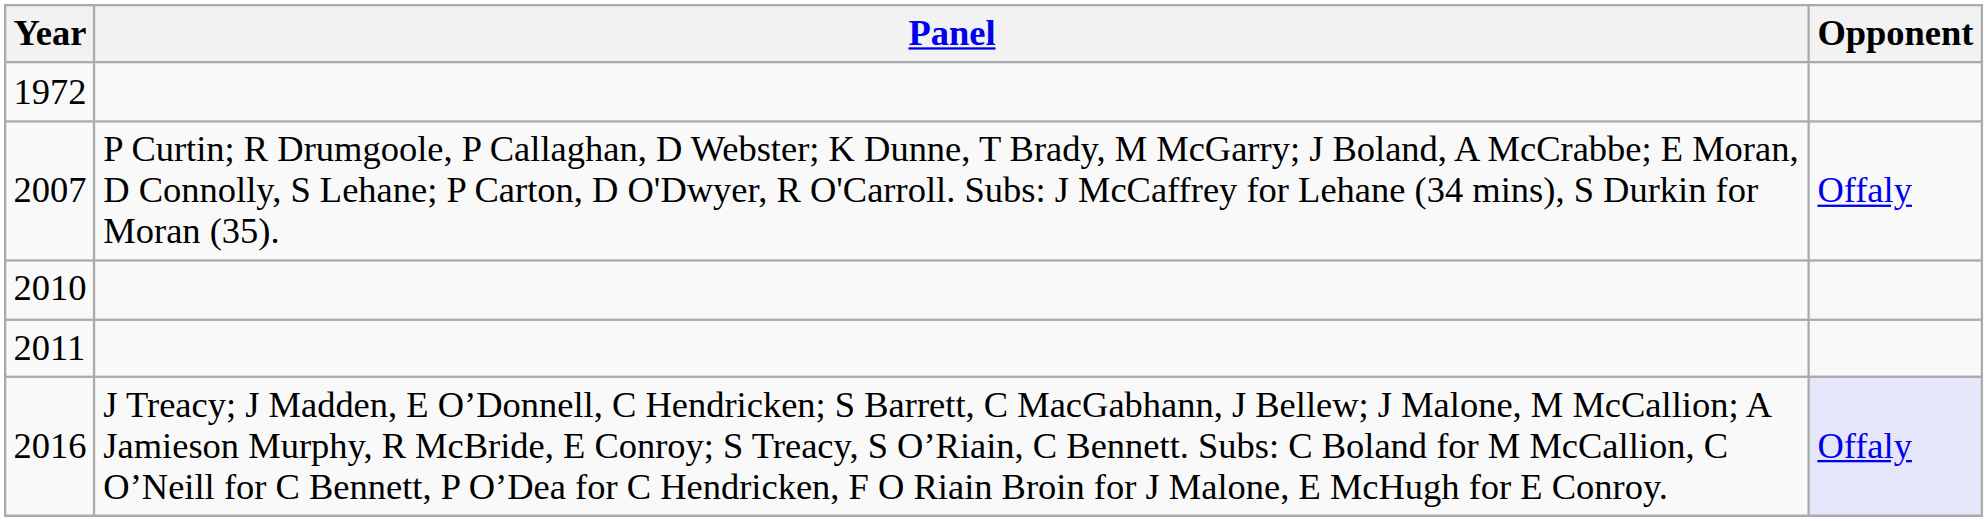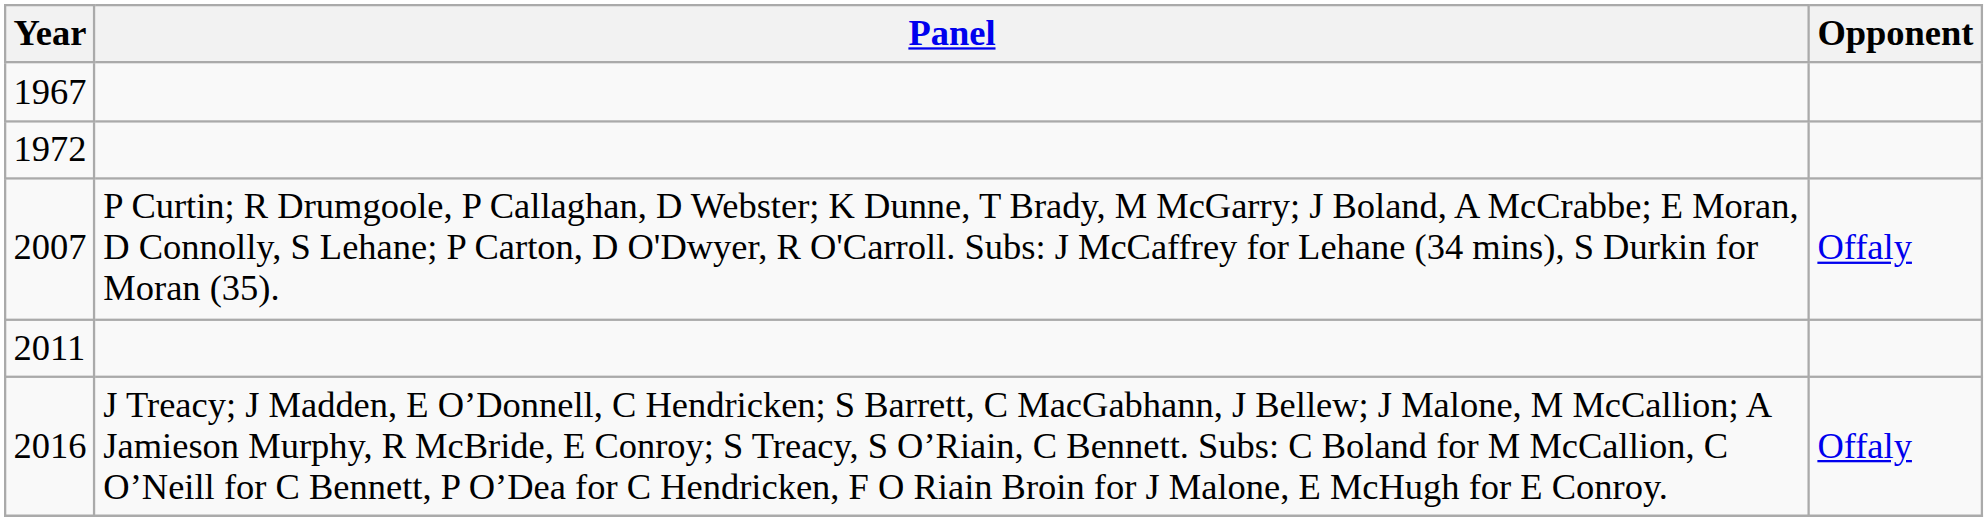+ row: 1967
- row: 2010
2016 | Opponent: lavender background -> no background
